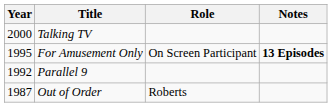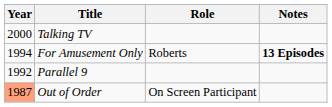For Amusement Only | Year: 1995 -> 1994
For Amusement Only | Role: On Screen Participant -> Roberts
Out of Order | Year: no background -> lightsalmon background
Out of Order | Role: Roberts -> On Screen Participant
